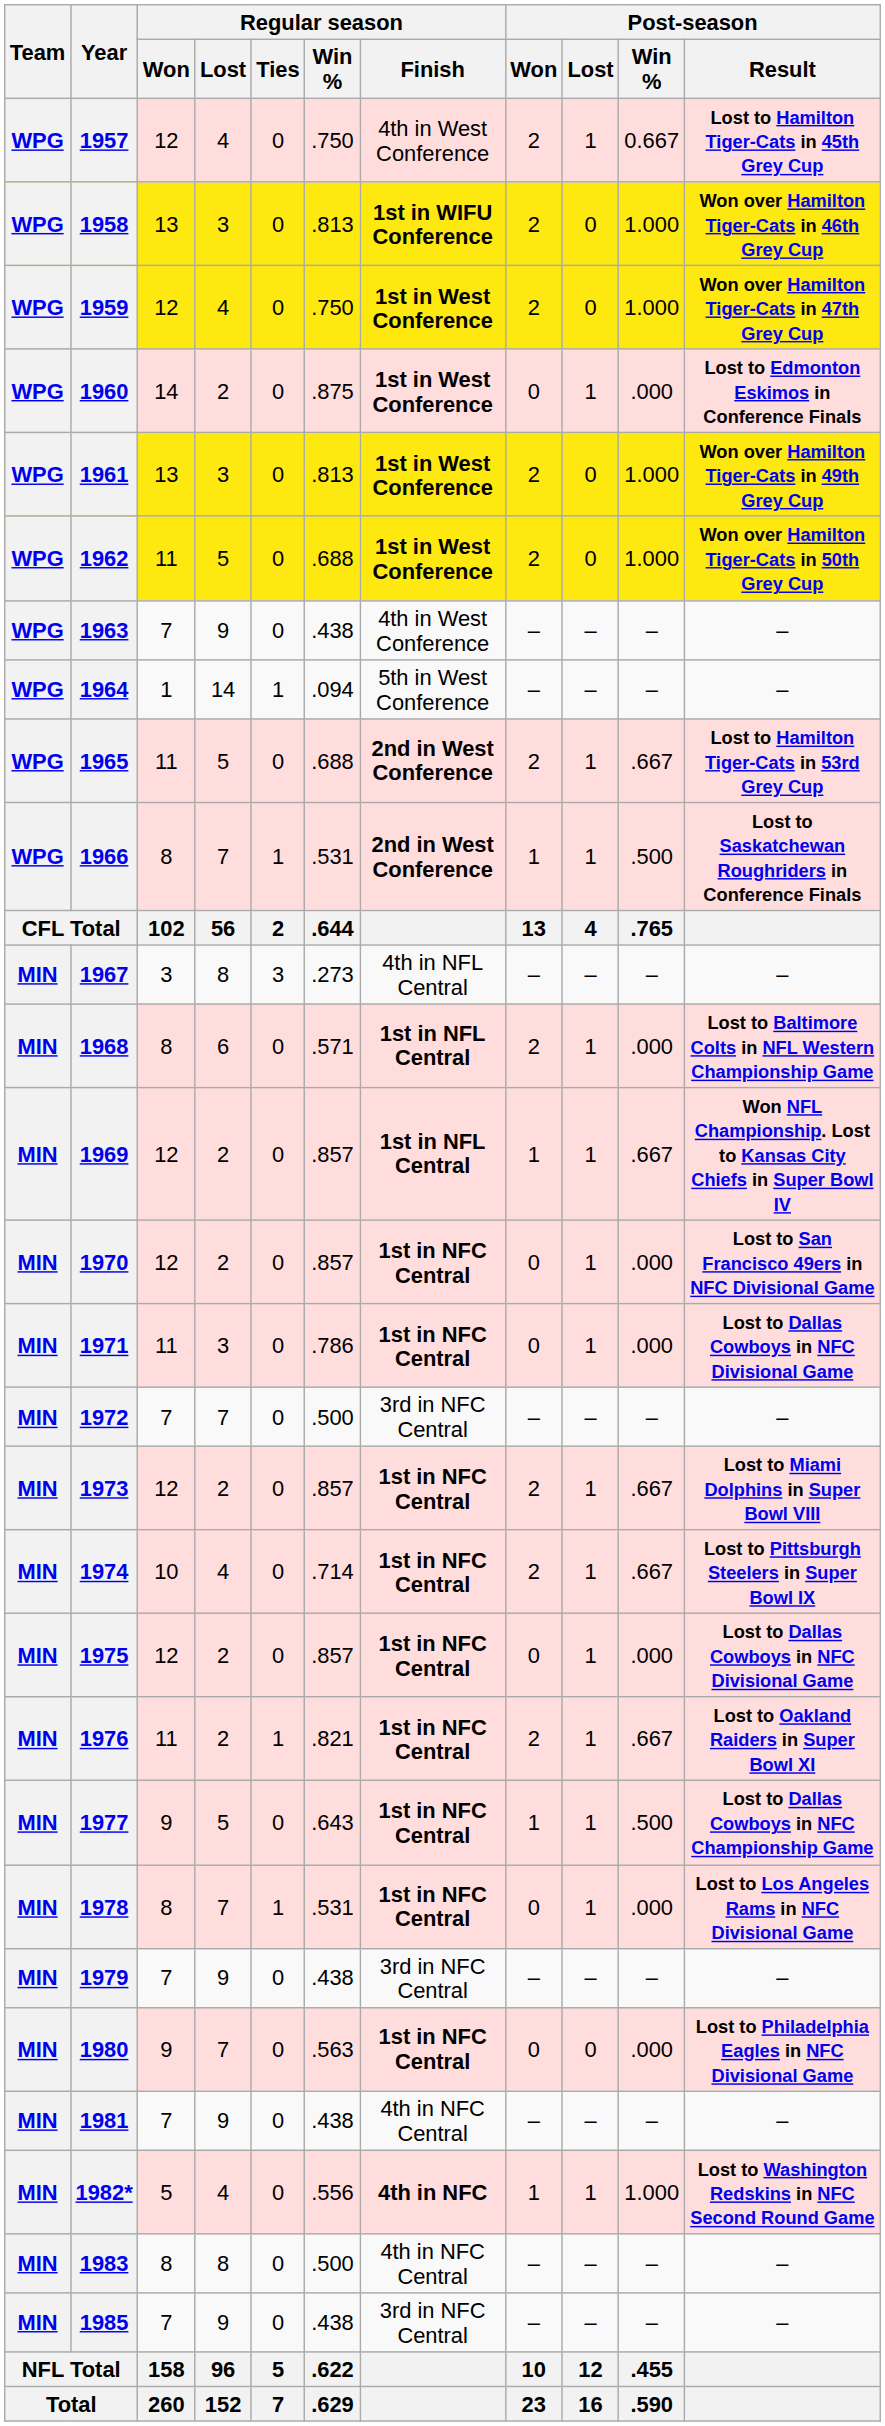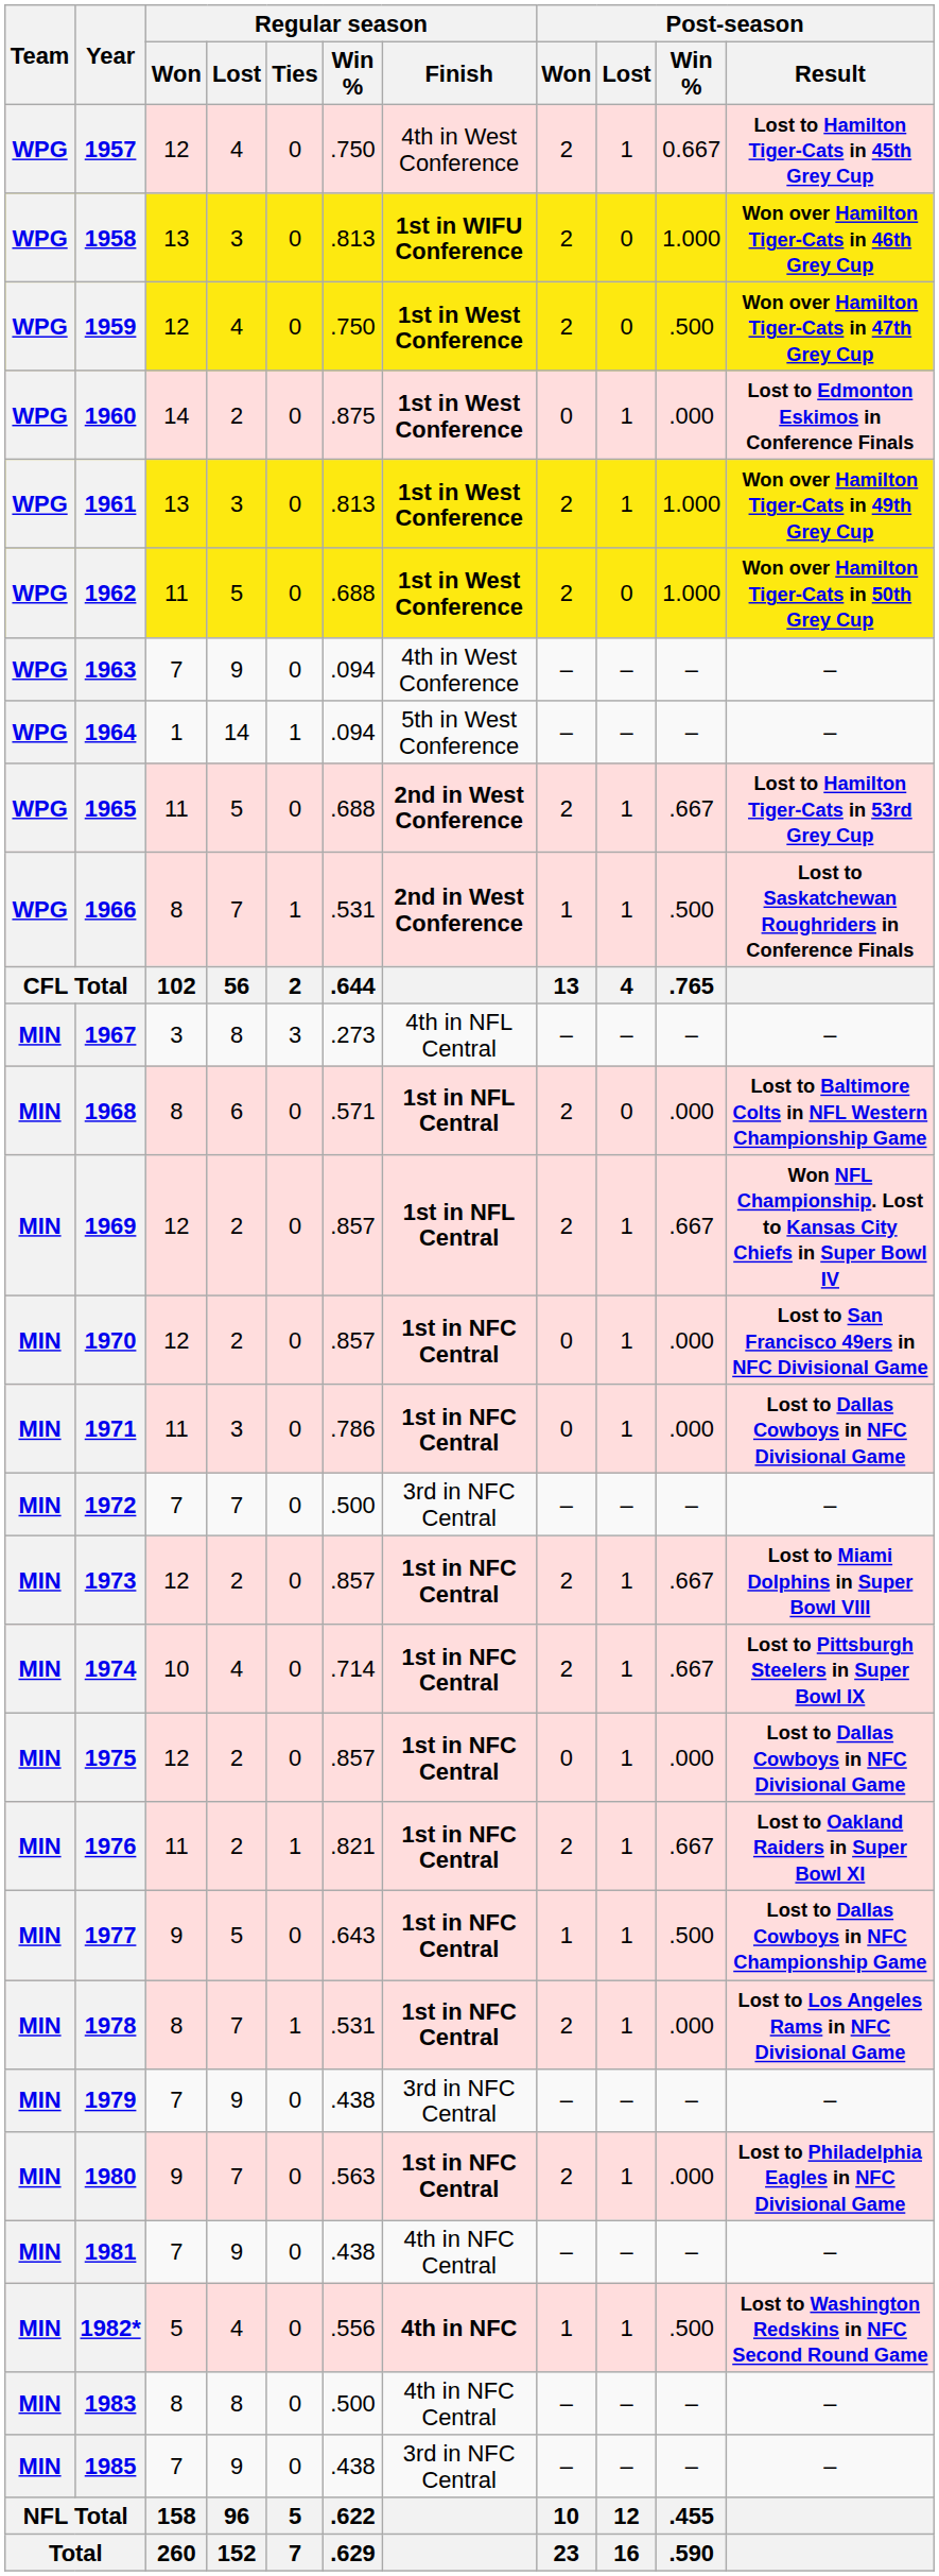1959 | Post-season / Win %: 1.000 -> .500
1961 | Post-season / Lost: 0 -> 1
1963 | Regular season / Win %: .438 -> .094
1968 | Post-season / Lost: 1 -> 0
1969 | Post-season / Won: 1 -> 2
1978 | Post-season / Won: 0 -> 2
1980 | Post-season / Won: 0 -> 2
1980 | Post-season / Lost: 0 -> 1
1982* | Post-season / Win %: 1.000 -> .500
